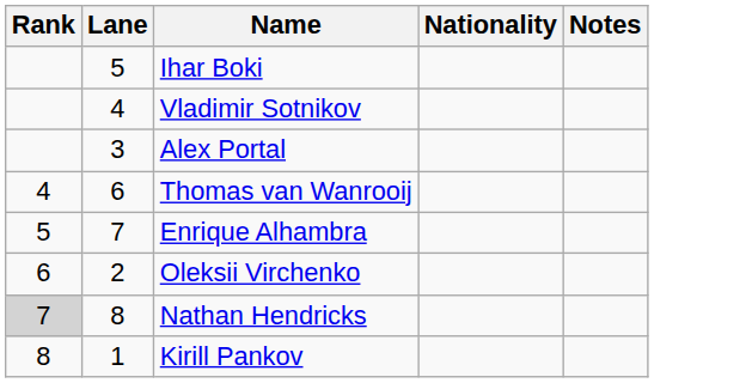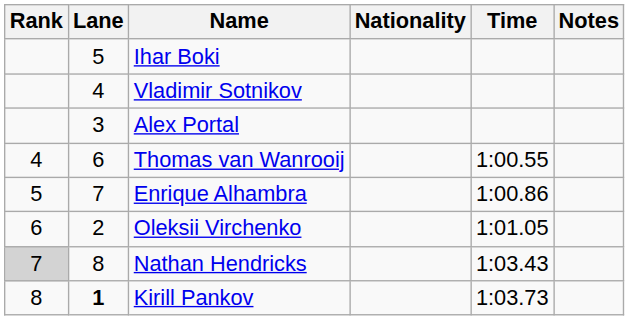+ column: Time | 1:00.55 | 1:00.86 | 1:01.05 | 1:03.43 | 1:03.73
Kirill Pankov | Lane: normal -> bold
